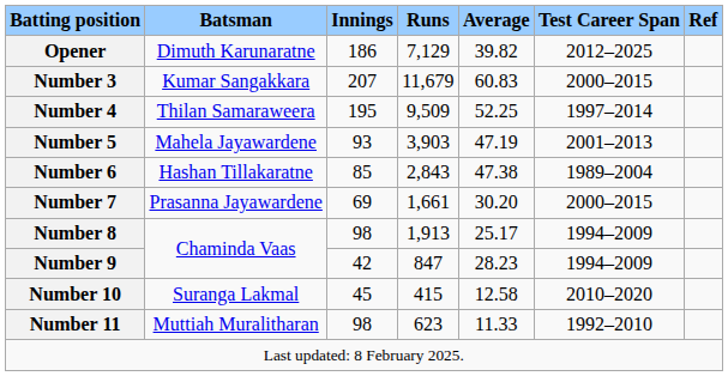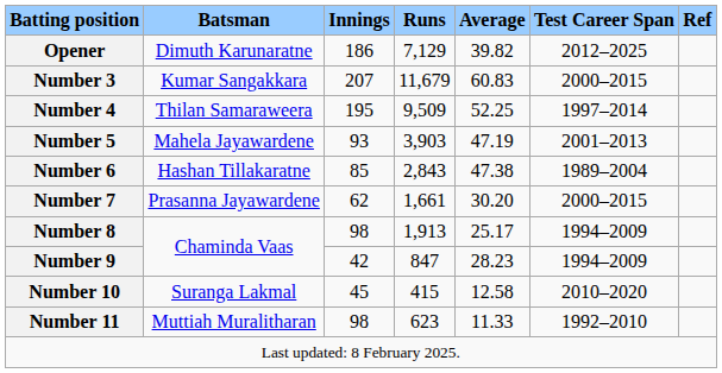Number 7 | Innings: 69 -> 62
